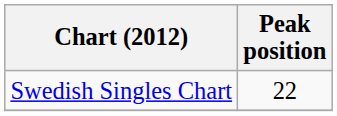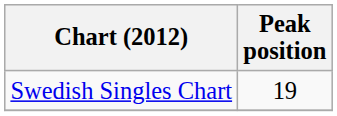Swedish Singles Chart | Peak position: 22 -> 19
